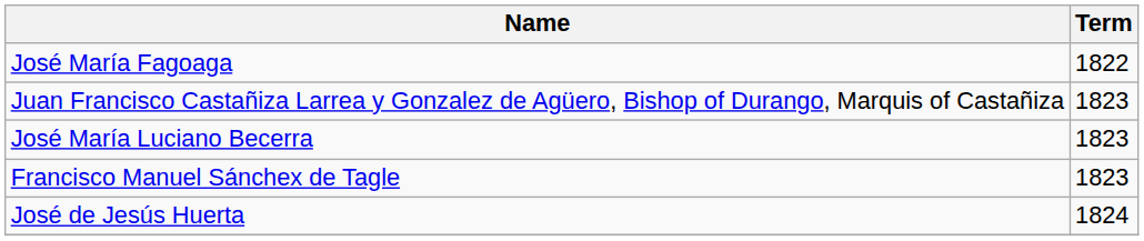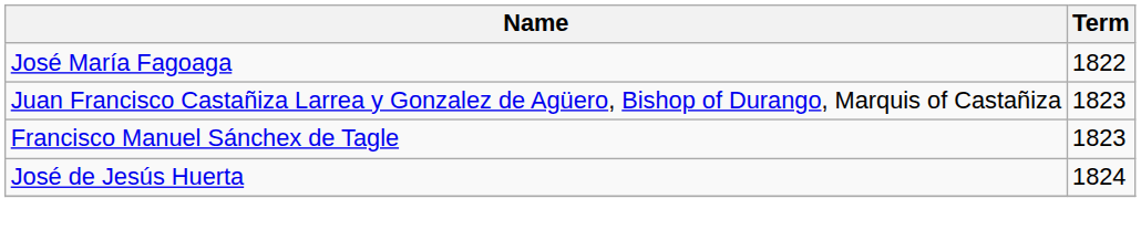- row: José María Luciano Becerra | 1823
